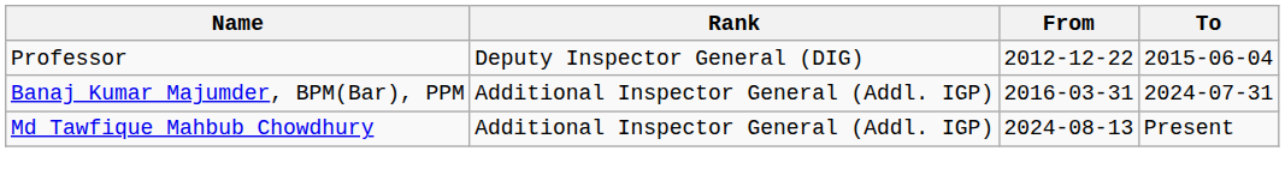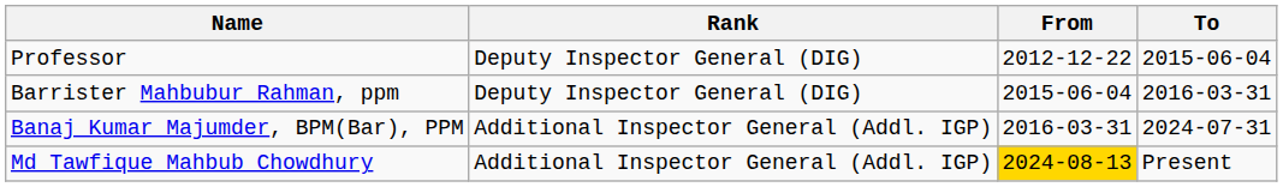+ row: Barrister Mahbubur Rahman, ppm | Deputy Inspector General (DIG) | 2015-06-04 | 2016-03-31
Md Tawfique Mahbub Chowdhury | From: no background -> gold background
